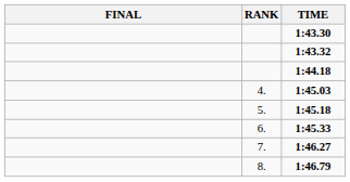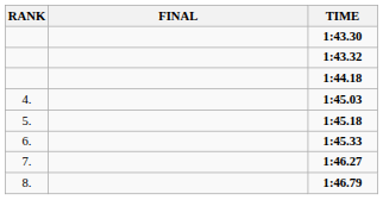columns swapped: RANK <-> FINAL
